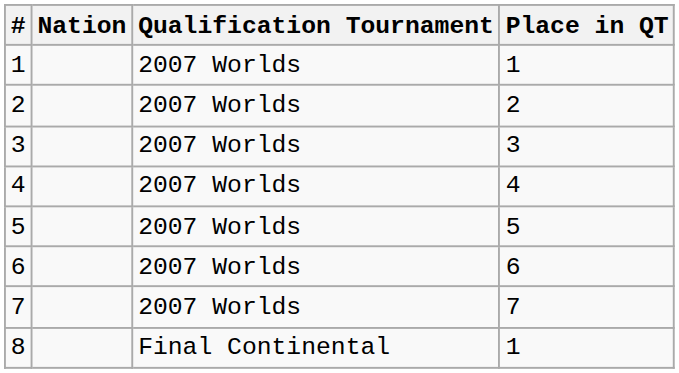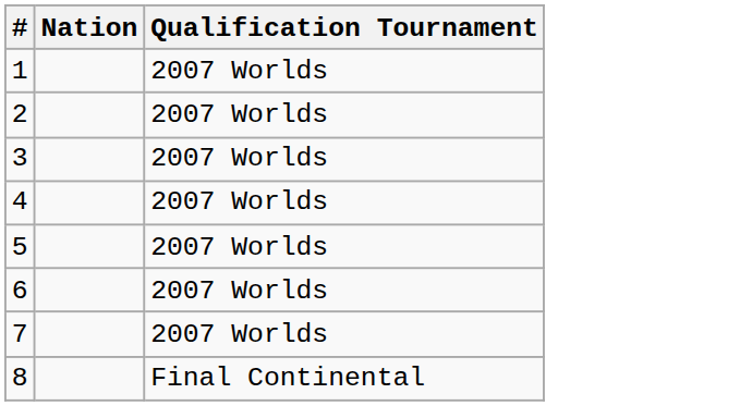- column: Place in QT | 1 | 2 | 3 | 4 | 5 | 6 | 7 | 1
